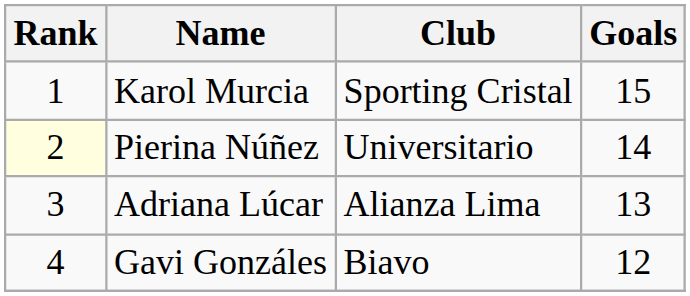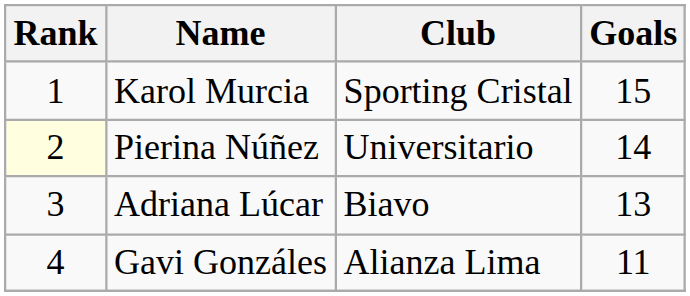Adriana Lúcar | Club: Alianza Lima -> Biavo
Gavi Gonzáles | Club: Biavo -> Alianza Lima
Gavi Gonzáles | Goals: 12 -> 11
